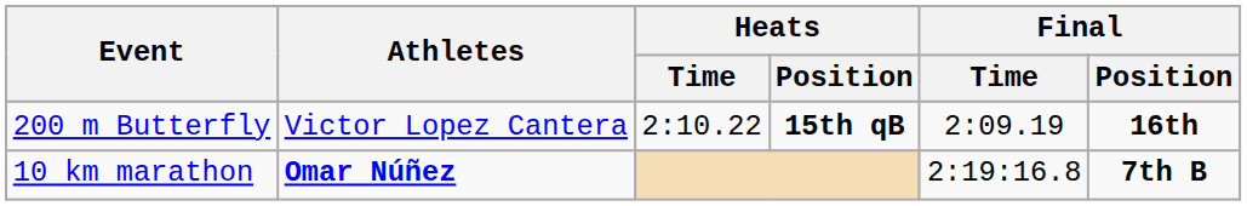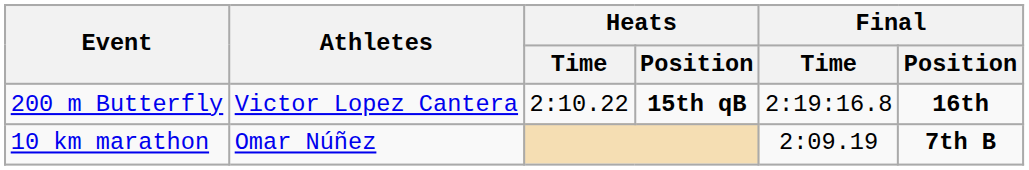200 m Butterfly | Final / Time: 2:09.19 -> 2:19:16.8
10 km marathon | Athletes: bold -> normal
10 km marathon | Final / Time: 2:19:16.8 -> 2:09.19
